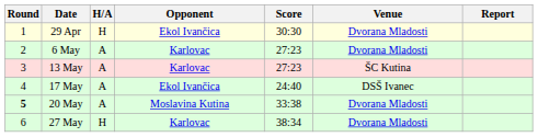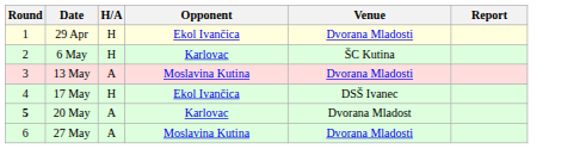- column: Score | 30:30 | 27:23 | 27:23 | 24:40 | 33:38 | 38:34
6 May | H/A: A -> H
6 May | Venue: Dvorana Mladosti -> ŠC Kutina
13 May | Opponent: Karlovac -> Moslavina Kutina
13 May | Venue: ŠC Kutina -> Dvorana Mladosti
17 May | H/A: A -> H
20 May | Opponent: Moslavina Kutina -> Karlovac
20 May | Venue: Dvorana Mladosti -> Dvorana Mladost
27 May | H/A: H -> A
27 May | Opponent: Karlovac -> Moslavina Kutina
